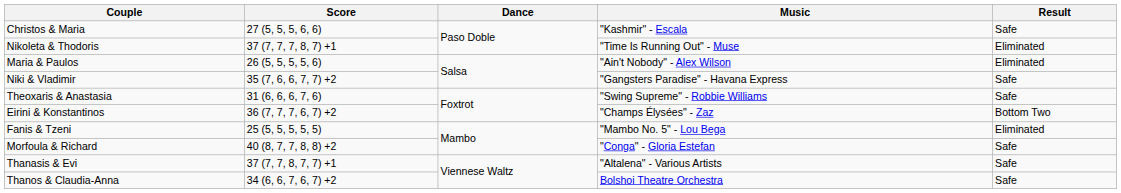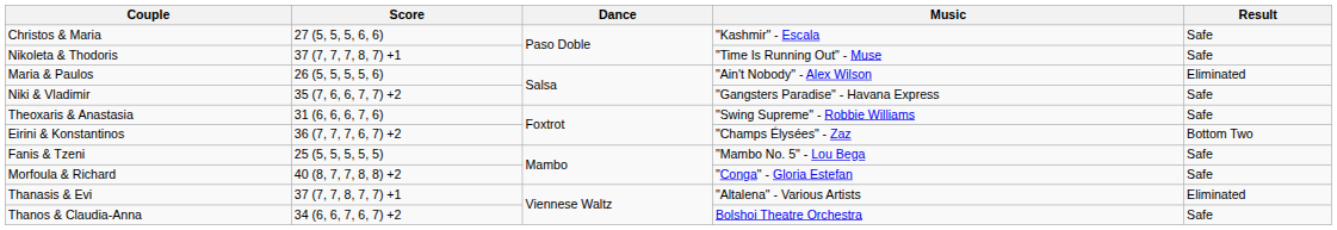Nikoleta & Thodoris | Result: Eliminated -> Safe
Fanis & Tzeni | Result: Eliminated -> Safe
Thanasis & Evi | Result: Safe -> Eliminated
